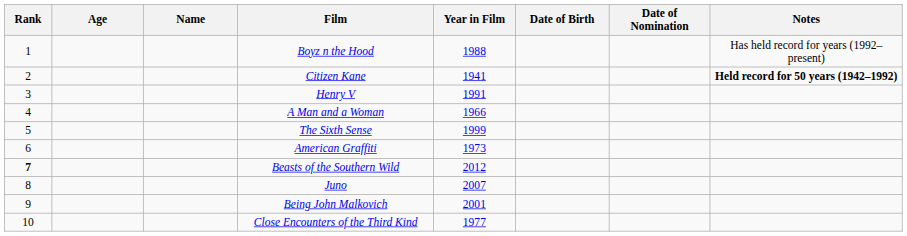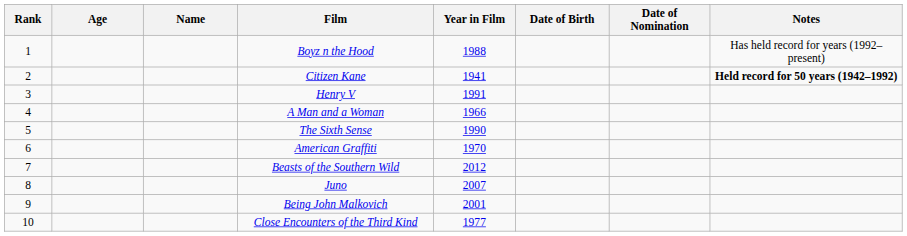The Sixth Sense | Year in Film: 1999 -> 1990
American Graffiti | Year in Film: 1973 -> 1970
Beasts of the Southern Wild | Rank: bold -> normal
